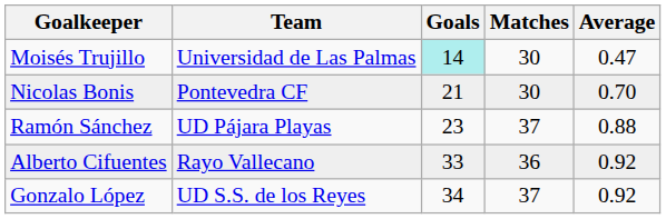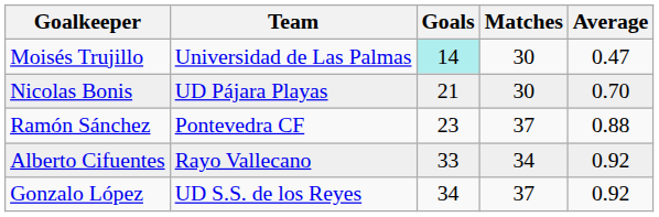Nicolas Bonis | Team: Pontevedra CF -> UD Pájara Playas
Ramón Sánchez | Team: UD Pájara Playas -> Pontevedra CF
Alberto Cifuentes | Matches: 36 -> 34
